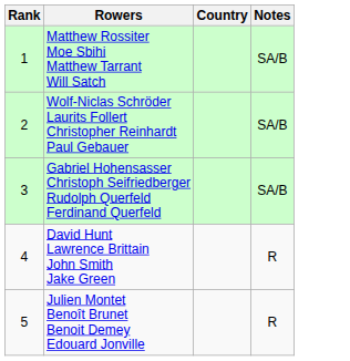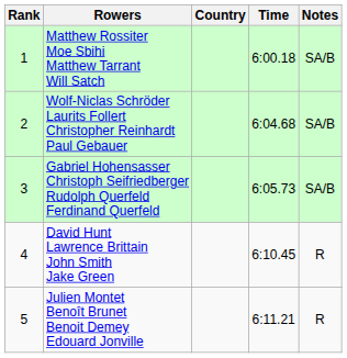+ column: Time | 6:00.18 | 6:04.68 | 6:05.73 | 6:10.45 | 6:11.21
